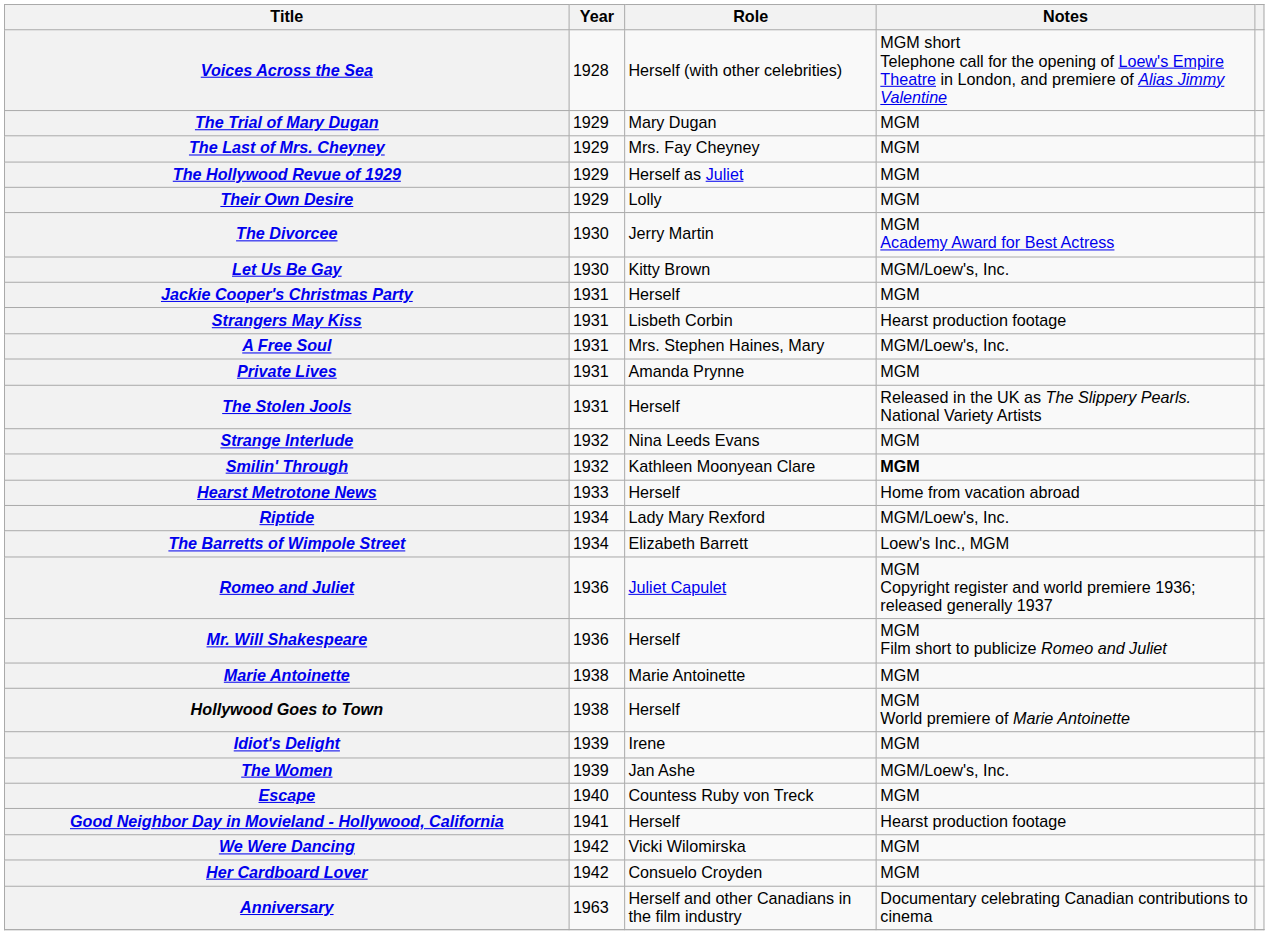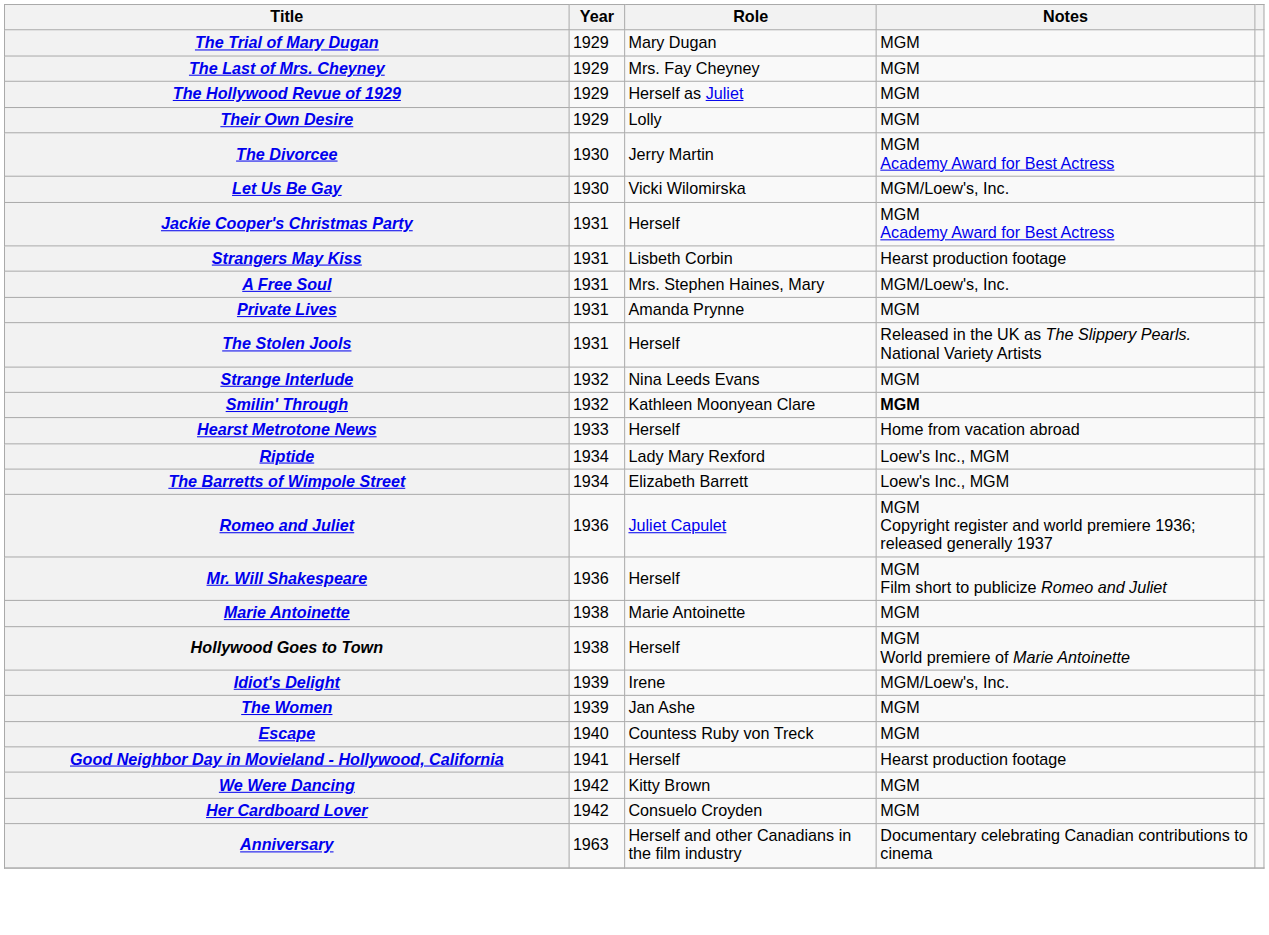- row: Voices Across the Sea | 1928 | Herself (with other celebrities) | MGM short Telephone call for the opening of Loew's Empire Theatre in London, and premiere of Alias Jimmy Valentine
Let Us Be Gay | Role: Kitty Brown -> Vicki Wilomirska
Jackie Cooper's Christmas Party | Notes: MGM -> MGM Academy Award for Best Actress
Riptide | Notes: MGM/Loew's, Inc. -> Loew's Inc., MGM
Idiot's Delight | Notes: MGM -> MGM/Loew's, Inc.
The Women | Notes: MGM/Loew's, Inc. -> MGM
We Were Dancing | Role: Vicki Wilomirska -> Kitty Brown
